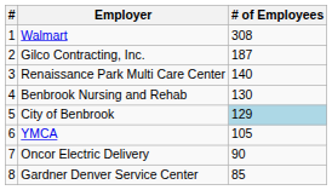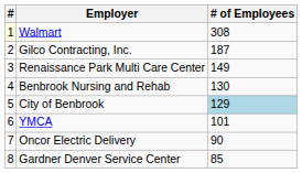Walmart | #: no background -> lightyellow background
Renaissance Park Multi Care Center | # of Employees: 140 -> 149
YMCA | # of Employees: 105 -> 101
